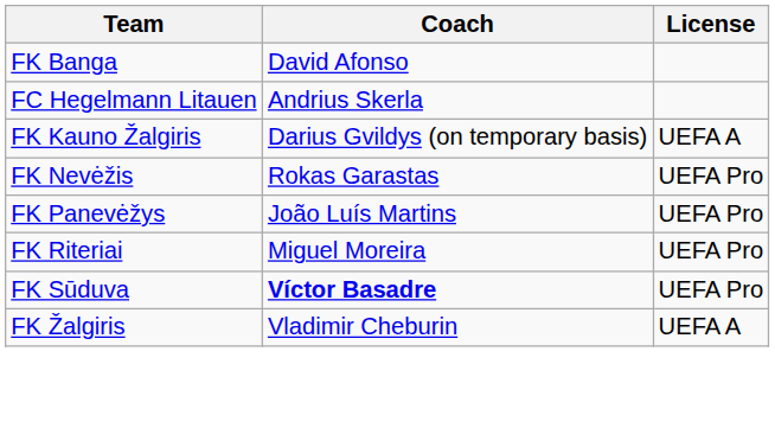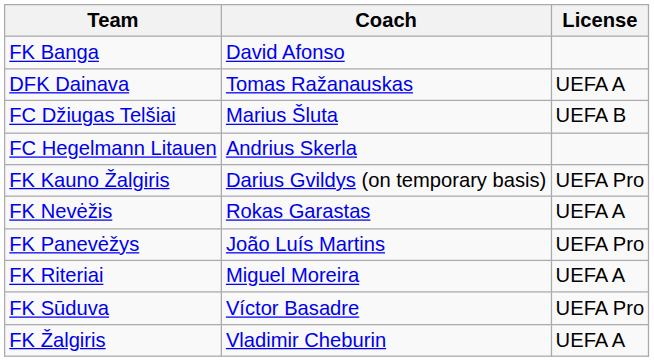+ row: DFK Dainava | Tomas Ražanauskas | UEFA A
+ row: FC Džiugas Telšiai | Marius Šluta | UEFA B
FK Kauno Žalgiris | License: UEFA A -> UEFA Pro
FK Nevėžis | License: UEFA Pro -> UEFA A
FK Riteriai | License: UEFA Pro -> UEFA A
FK Sūduva | Coach: bold -> normal
